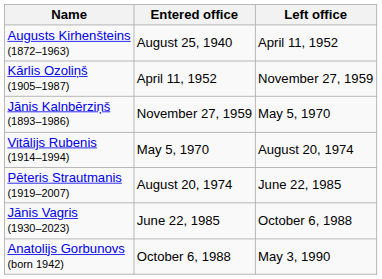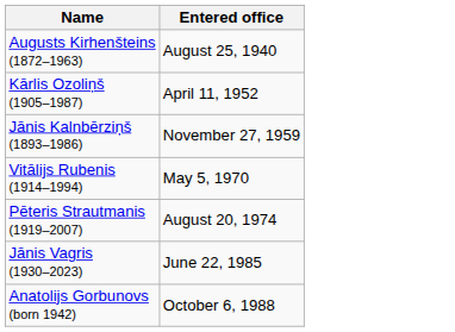- column: Left office | April 11, 1952 | November 27, 1959 | May 5, 1970 | August 20, 1974 | June 22, 1985 | October 6, 1988 | May 3, 1990
